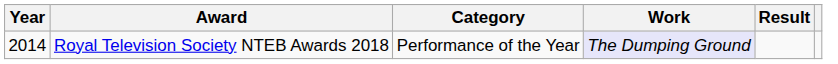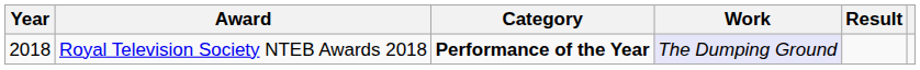Royal Television Society NTEB Awards 2018 | Year: 2014 -> 2018
Royal Television Society NTEB Awards 2018 | Category: normal -> bold
